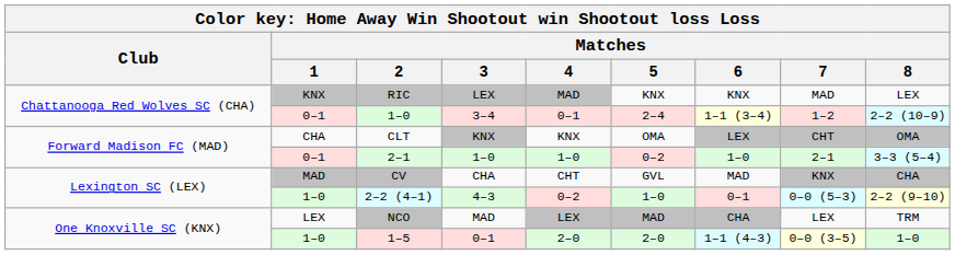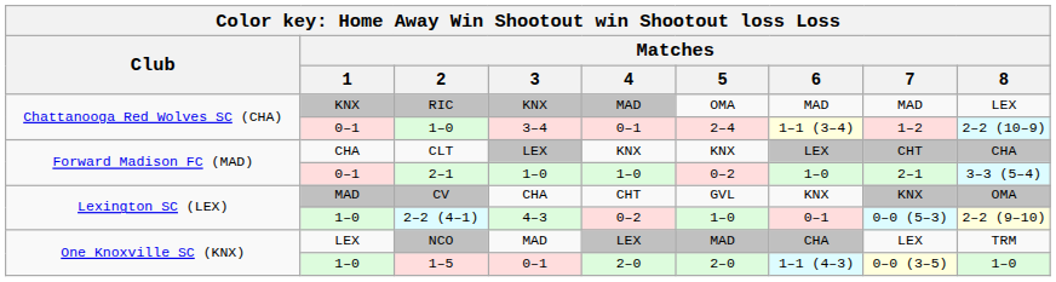RIC | Matches / 3: LEX -> KNX
RIC | Matches / 5: KNX -> OMA
RIC | Matches / 6: KNX -> MAD
CLT | Matches / 3: KNX -> LEX
CLT | Matches / 5: OMA -> KNX
CLT | Matches / 8: OMA -> CHA
CV | Matches / 6: MAD -> KNX
CV | Matches / 8: CHA -> OMA
